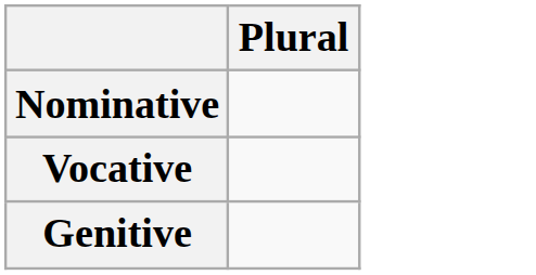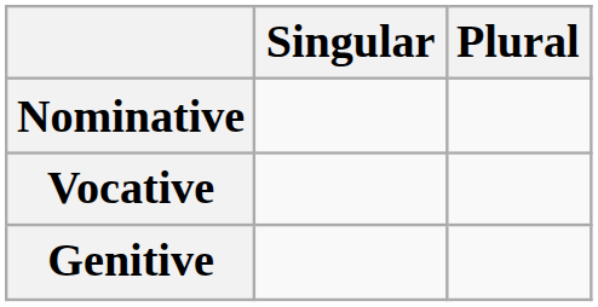+ column: Singular
